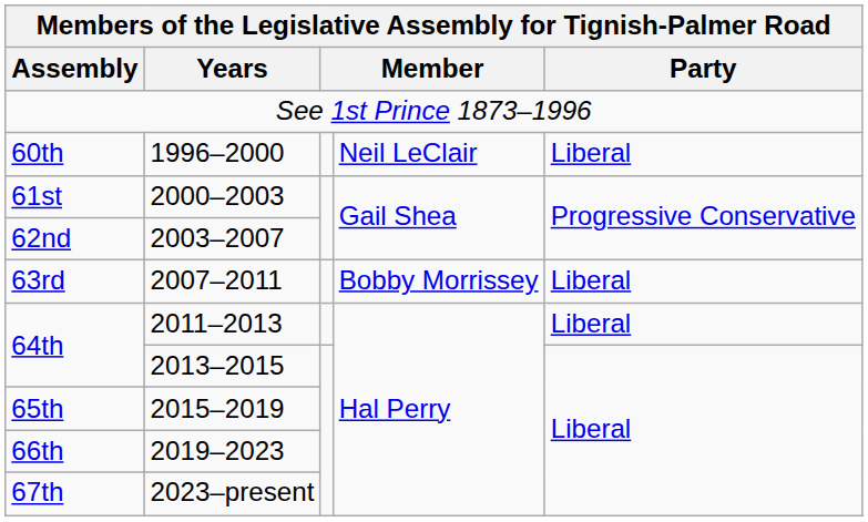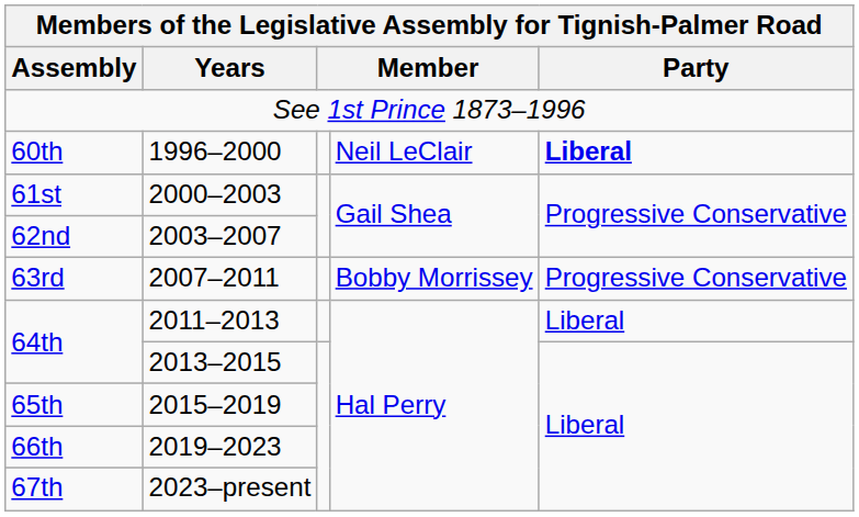60th | Party: normal -> bold
63rd | Party: Liberal -> Progressive Conservative
